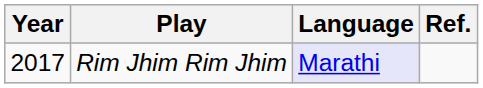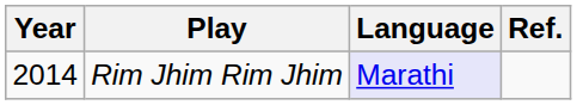Rim Jhim Rim Jhim | Year: 2017 -> 2014
